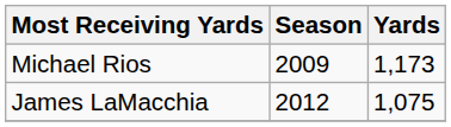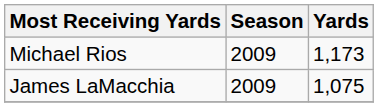James LaMacchia | Season: 2012 -> 2009
